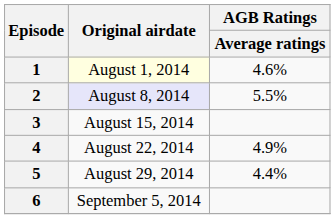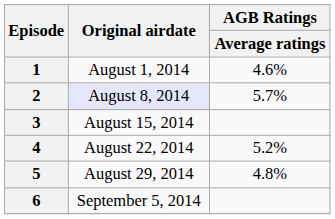1 | Original airdate: lightyellow background -> no background
2 | AGB Ratings / Average ratings: 5.5% -> 5.7%
4 | AGB Ratings / Average ratings: 4.9% -> 5.2%
5 | AGB Ratings / Average ratings: 4.4% -> 4.8%
